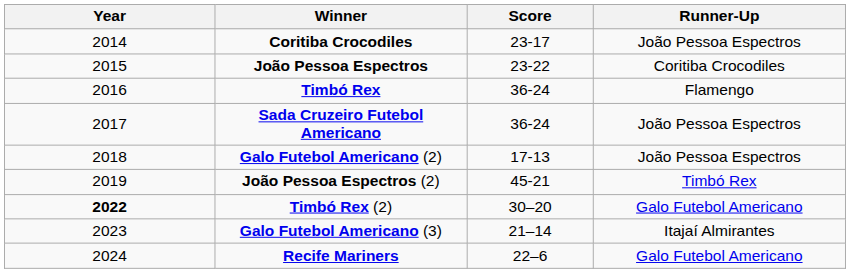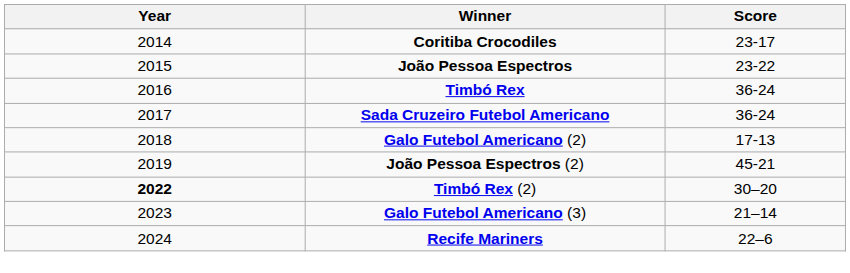- column: Runner-Up | João Pessoa Espectros | Coritiba Crocodiles | Flamengo | João Pessoa Espectros | João Pessoa Espectros | Timbó Rex | Galo Futebol Americano | Itajaí Almirantes | Galo Futebol Americano
